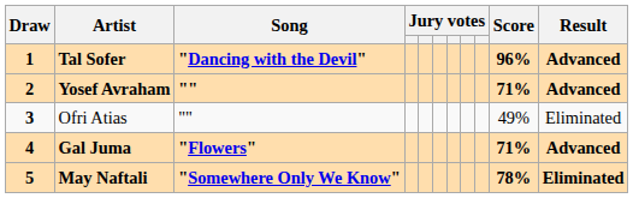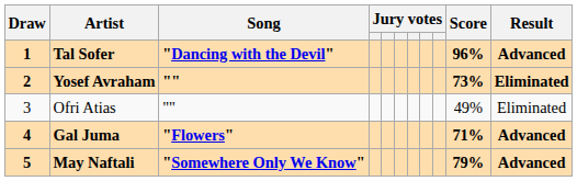Yosef Avraham | Score: 71% -> 73%
Yosef Avraham | Result: Advanced -> Eliminated
Ofri Atias | Draw: bold -> normal
May Naftali | Score: 78% -> 79%
May Naftali | Result: Eliminated -> Advanced
